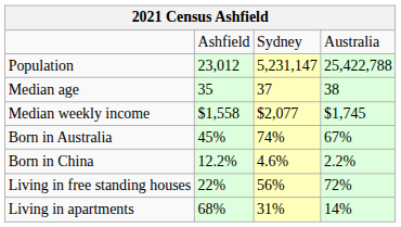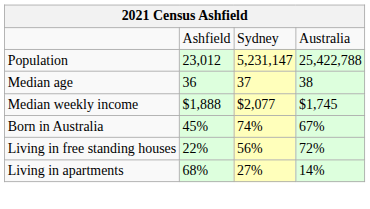Median age | column 2: 35 -> 36
Median weekly income | column 2: $1,558 -> $1,888
- row: Born in China | 12.2% | 4.6% | 2.2%
Living in apartments | column 3: 31% -> 27%
